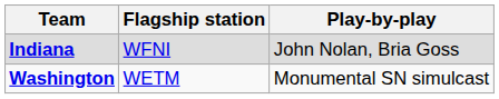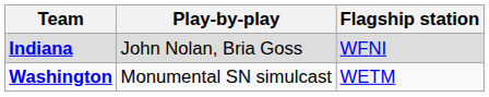columns swapped: Play-by-play <-> Flagship station
